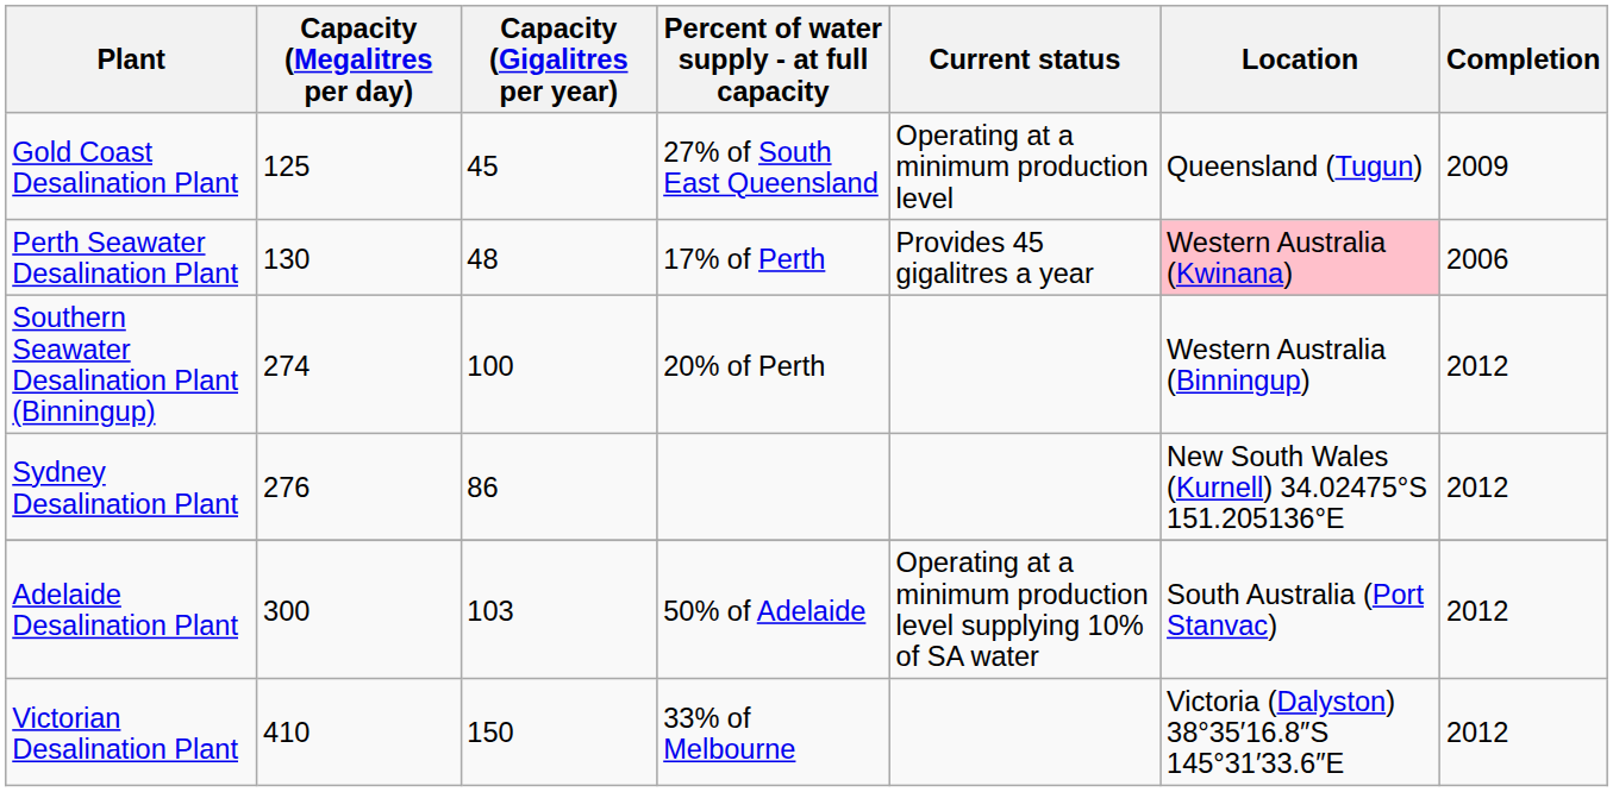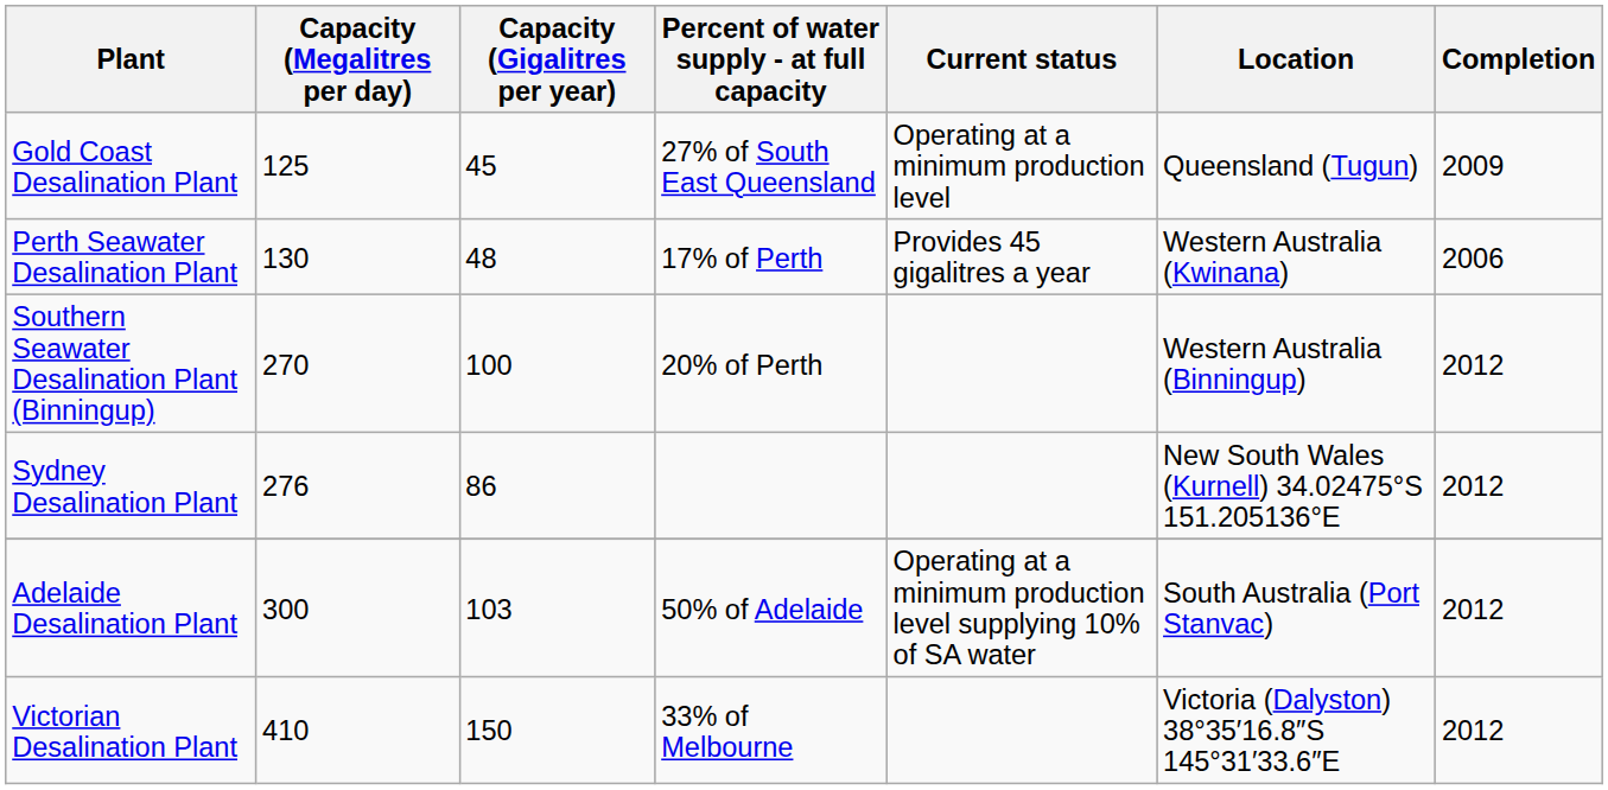Perth Seawater Desalination Plant | Location: pink background -> no background
Southern Seawater Desalination Plant (Binningup) | Capacity (Megalitres per day): 274 -> 270
